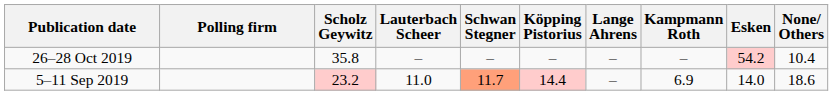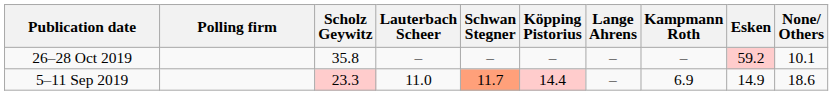26–28 Oct 2019 | Esken: 54.2 -> 59.2
26–28 Oct 2019 | None/ Others: 10.4 -> 10.1
5–11 Sep 2019 | Scholz Geywitz: 23.2 -> 23.3
5–11 Sep 2019 | Esken: 14.0 -> 14.9
